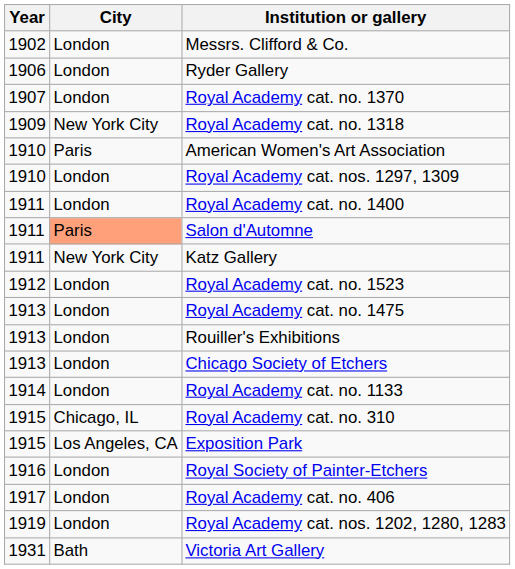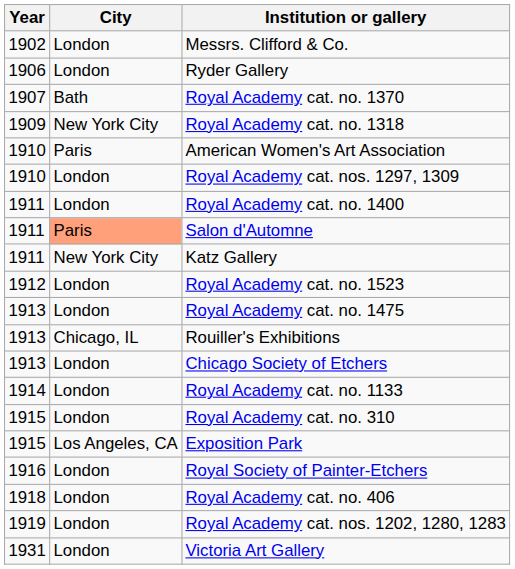Royal Academy cat. no. 1370 | City: London -> Bath
Rouiller's Exhibitions | City: London -> Chicago, IL
Royal Academy cat. no. 310 | City: Chicago, IL -> London
Royal Academy cat. no. 406 | Year: 1917 -> 1918
Victoria Art Gallery | City: Bath -> London
